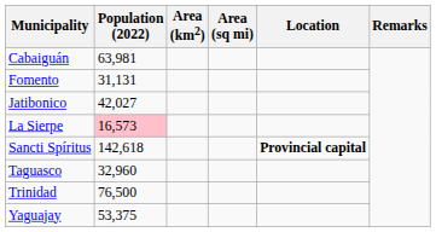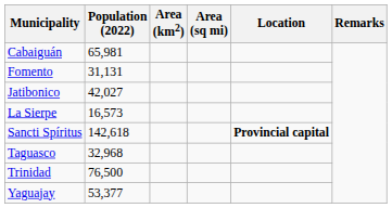Cabaiguán | Population (2022): 63,981 -> 65,981
La Sierpe | Population (2022): pink background -> no background
Taguasco | Population (2022): 32,960 -> 32,968
Yaguajay | Population (2022): 53,375 -> 53,377
